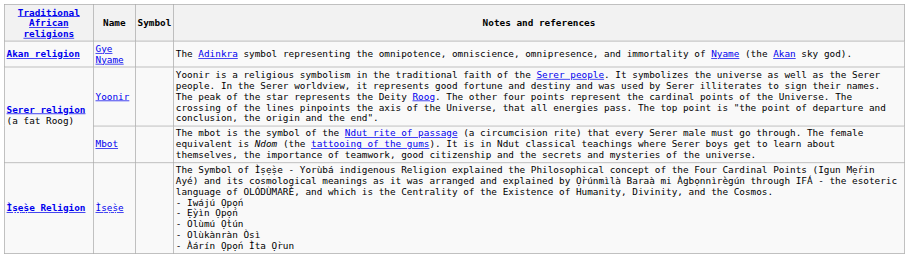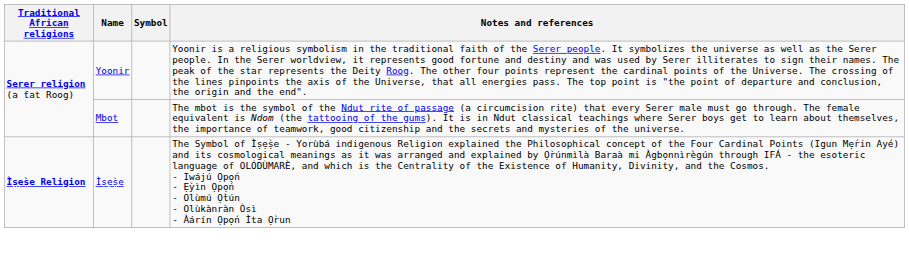- row: Akan religion | Gye Nyame | The Adinkra symbol representing the omnipotence, omniscience, omnipresence, and immortality of Nyame (the Akan sky god).
